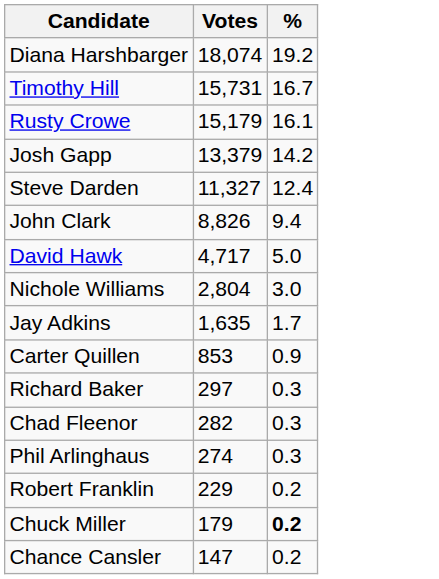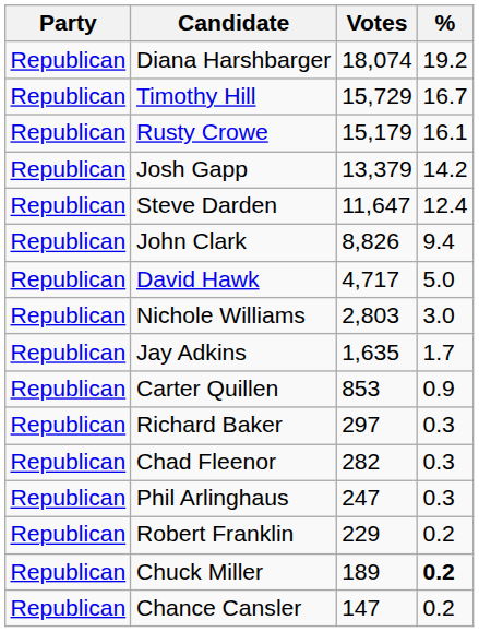+ column: Party | Republican | Republican | Republican | Republican | Republican | Republican | Republican | Republican | Republican | Republican | Republican | Republican | Republican | Republican | Republican | Republican
Timothy Hill | Votes: 15,731 -> 15,729
Steve Darden | Votes: 11,327 -> 11,647
Nichole Williams | Votes: 2,804 -> 2,803
Phil Arlinghaus | Votes: 274 -> 247
Chuck Miller | Votes: 179 -> 189
